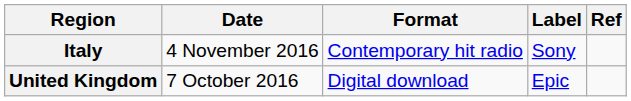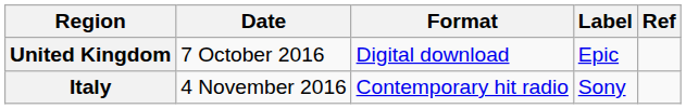rows swapped: United Kingdom <-> Italy
